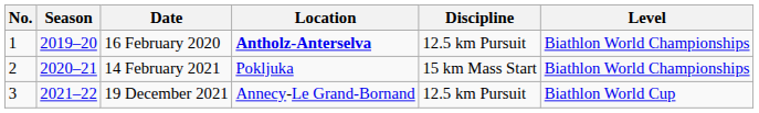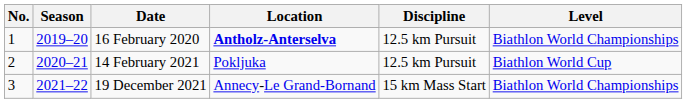14 February 2021 | Discipline: 15 km Mass Start -> 12.5 km Pursuit
14 February 2021 | Level: Biathlon World Championships -> Biathlon World Cup
19 December 2021 | Discipline: 12.5 km Pursuit -> 15 km Mass Start
19 December 2021 | Level: Biathlon World Cup -> Biathlon World Championships
